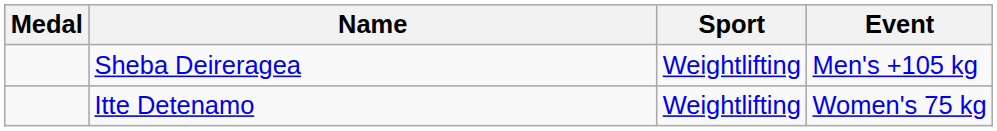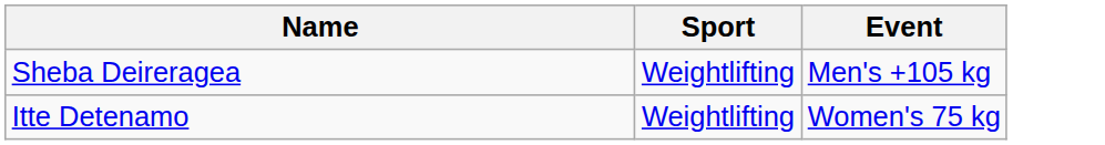- column: Medal
